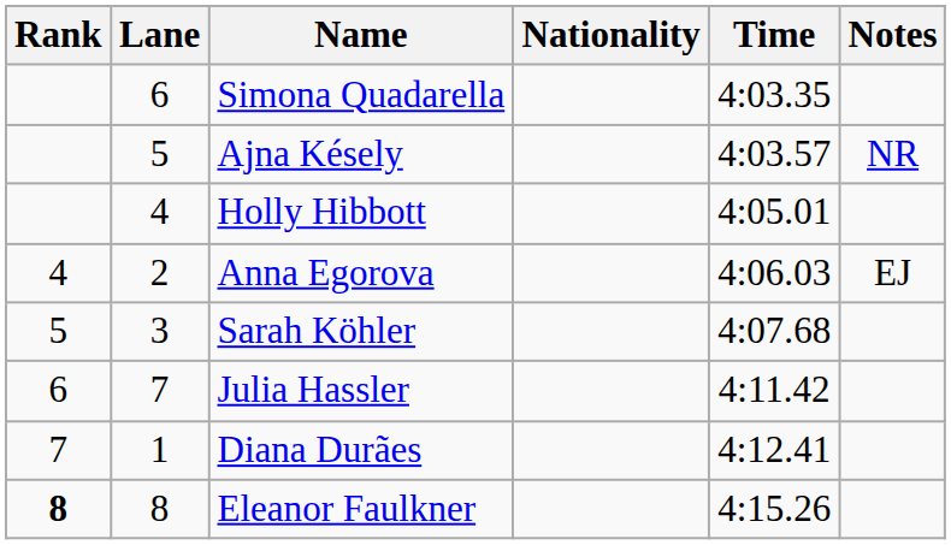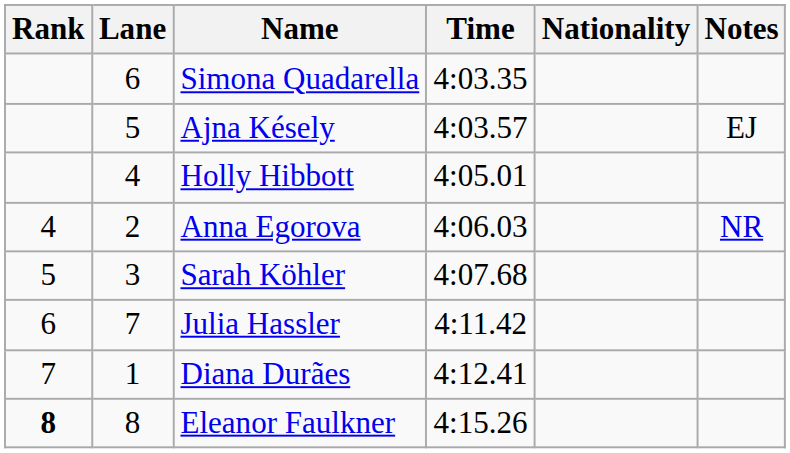columns swapped: Nationality <-> Time
Ajna Késely | Notes: NR -> EJ
Anna Egorova | Notes: EJ -> NR
